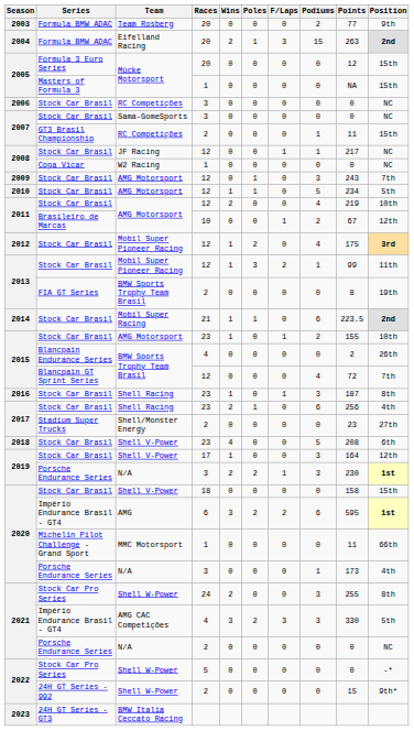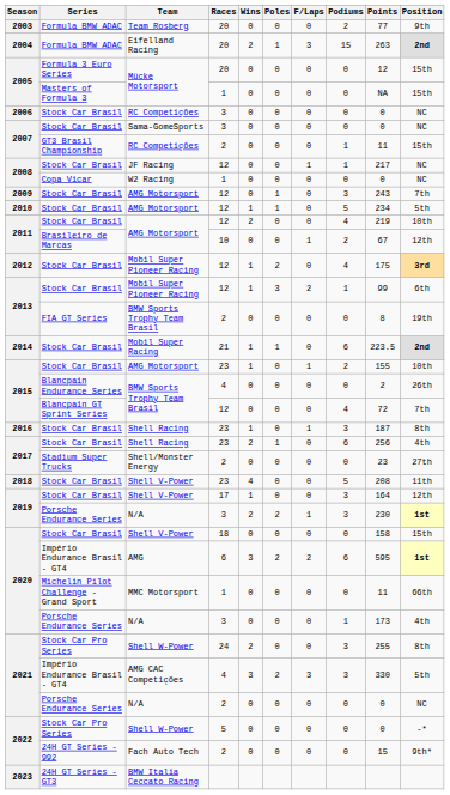2013 / Stock Car Brasil | Position: 11th -> 6th
2018 | Position: 6th -> 11th
2022 / 24H GT Series - 992 | Team: Shell W-Power -> Fach Auto Tech
